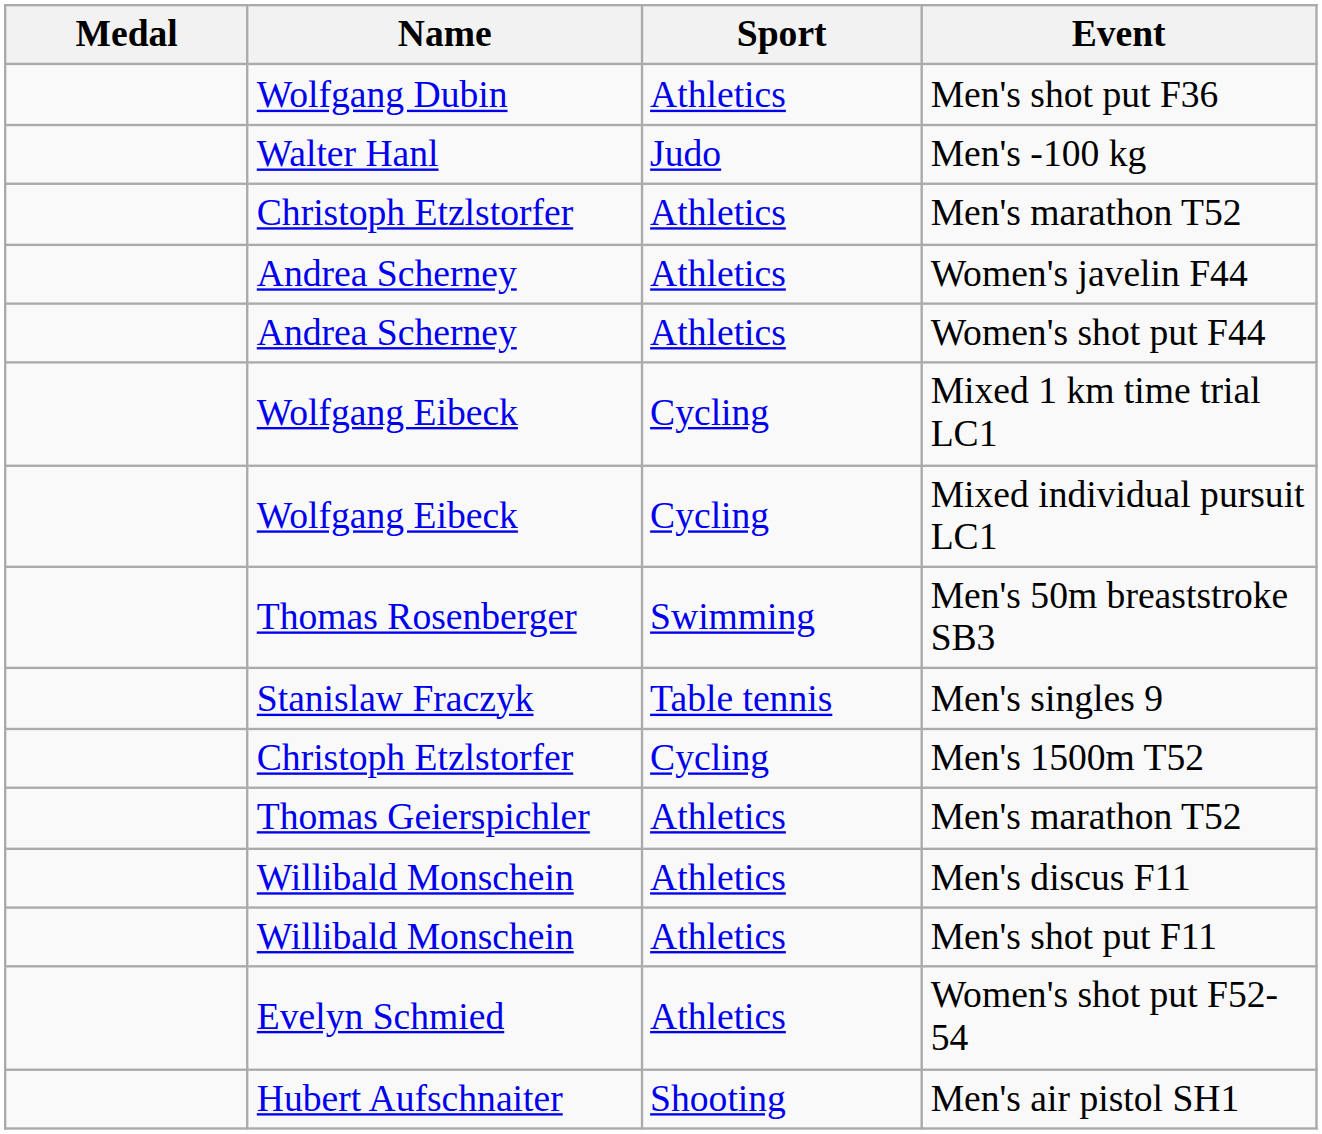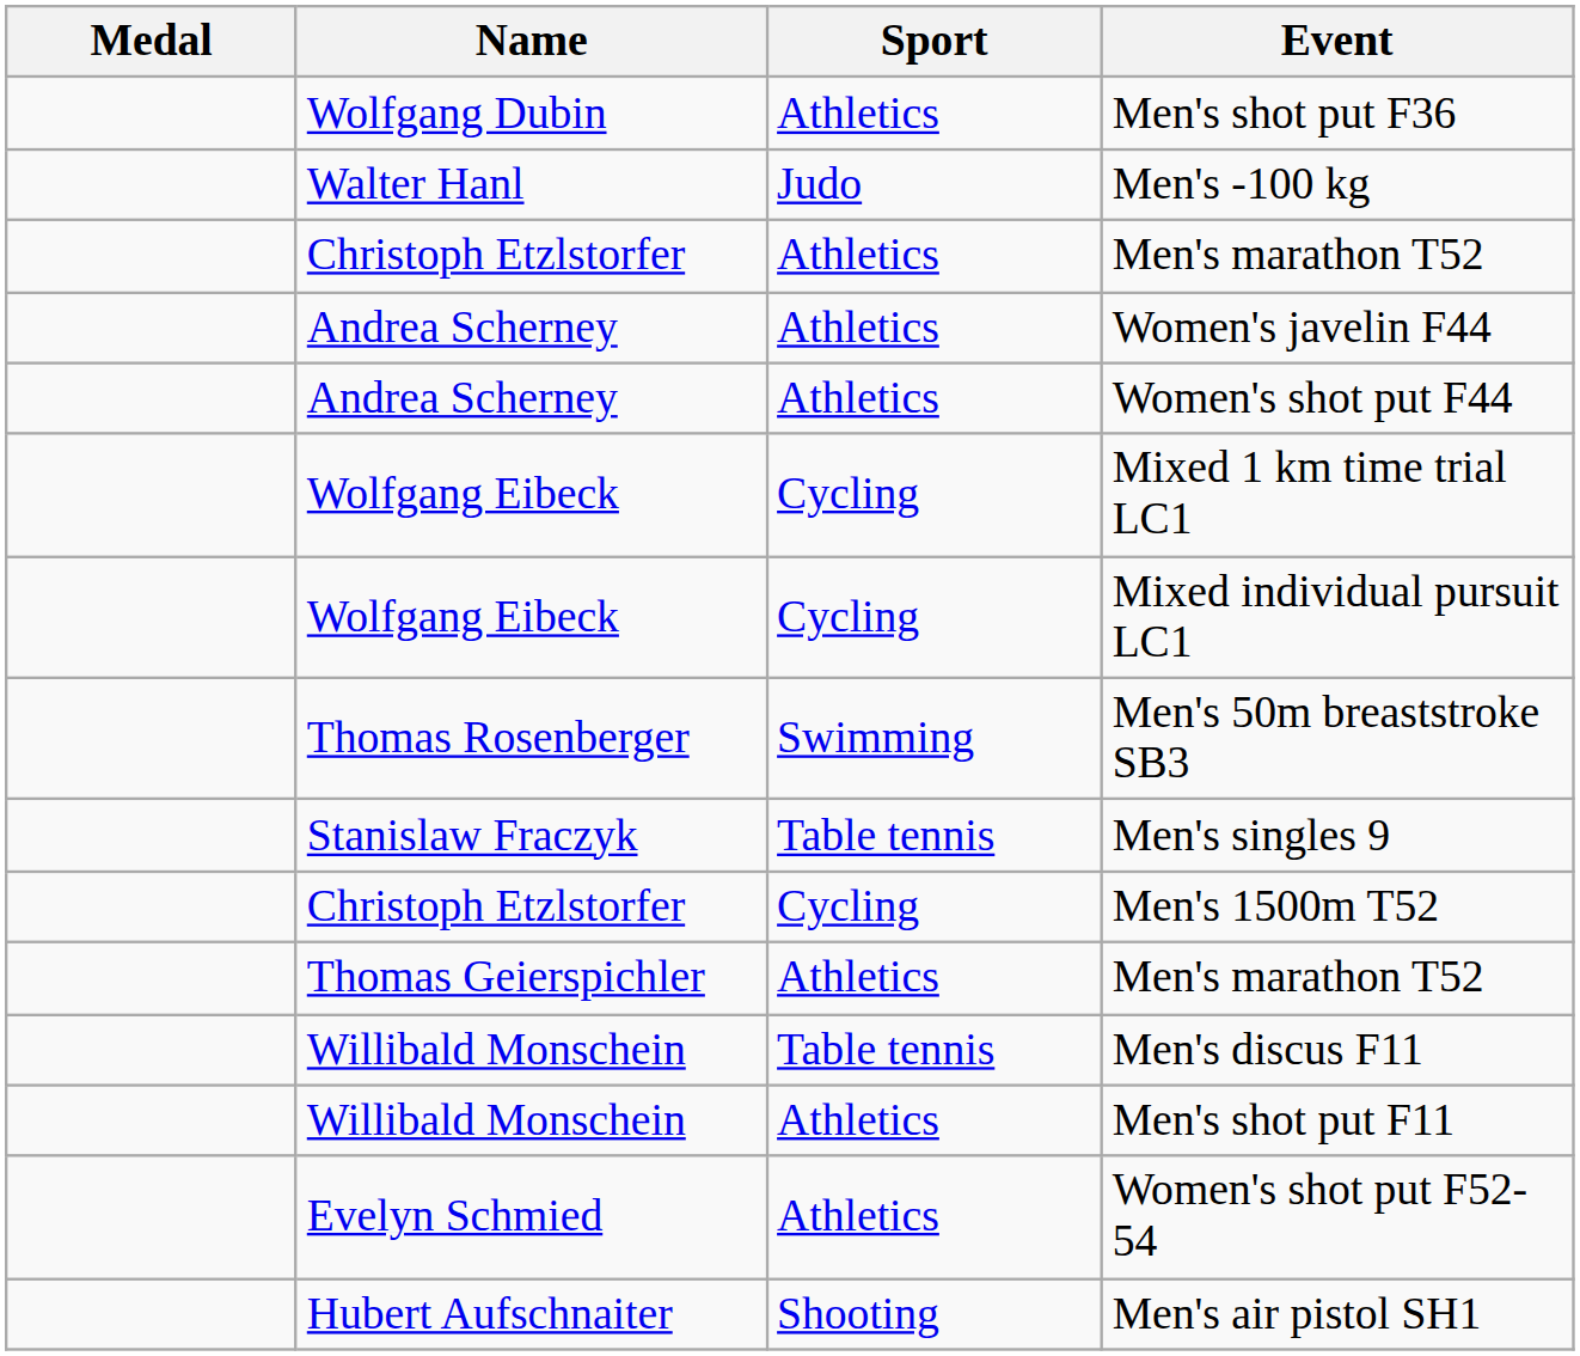Men's discus F11 | Sport: Athletics -> Table tennis
